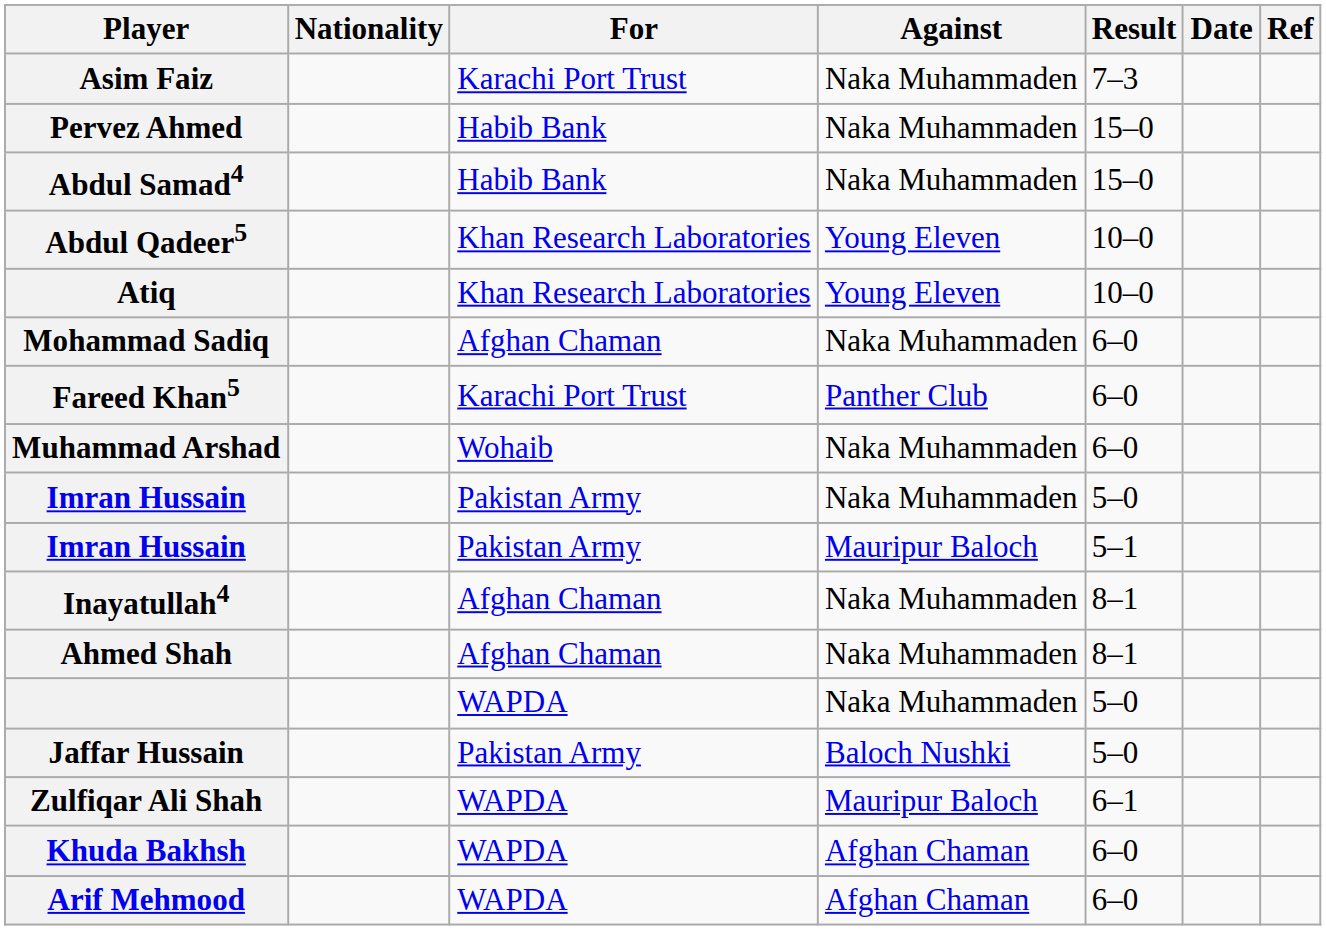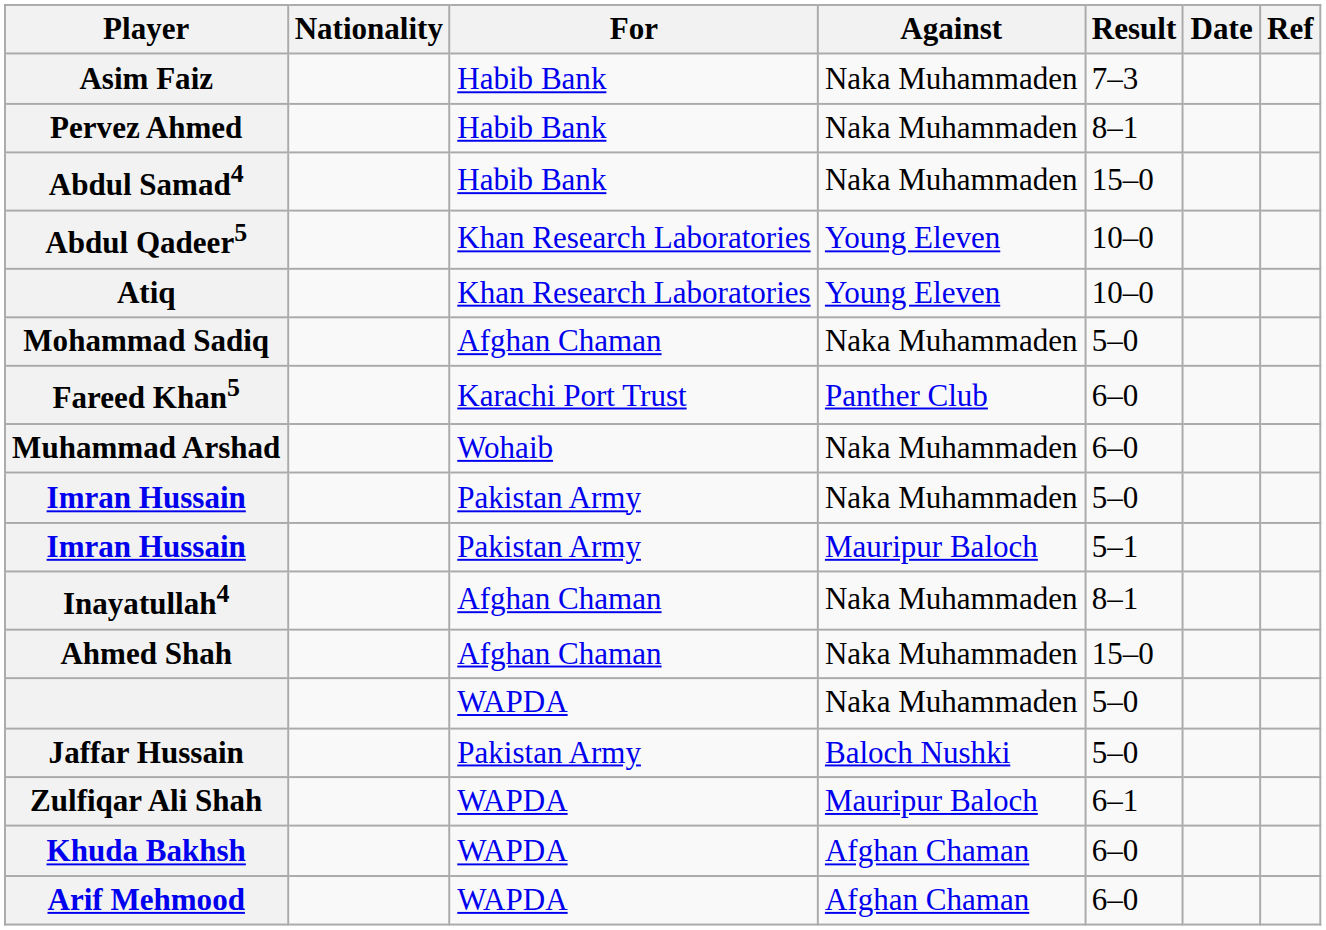Asim Faiz | For: Karachi Port Trust -> Habib Bank
Pervez Ahmed | Result: 15–0 -> 8–1
Mohammad Sadiq | Result: 6–0 -> 5–0
Ahmed Shah | Result: 8–1 -> 15–0
